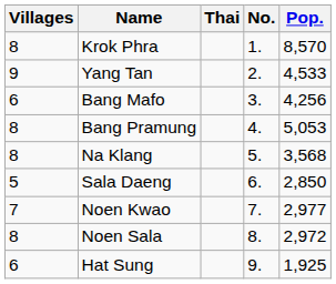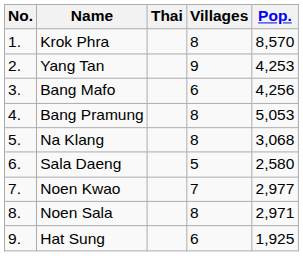columns swapped: No. <-> Villages
Yang Tan | Pop.: 4,533 -> 4,253
Na Klang | Pop.: 3,568 -> 3,068
Sala Daeng | Pop.: 2,850 -> 2,580
Noen Sala | Pop.: 2,972 -> 2,971
